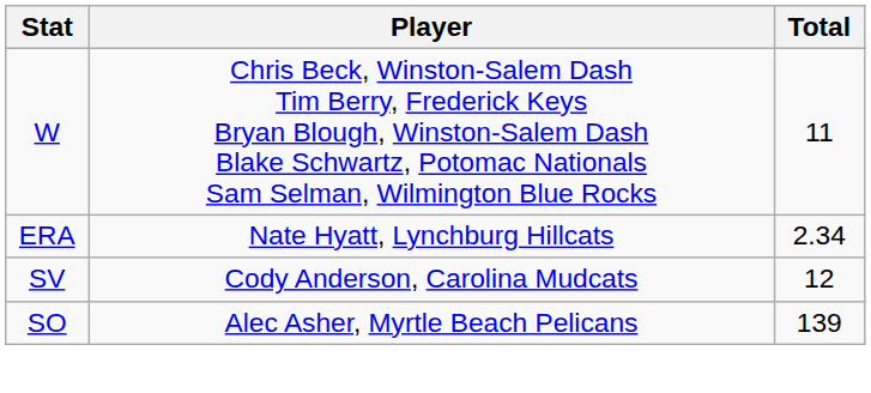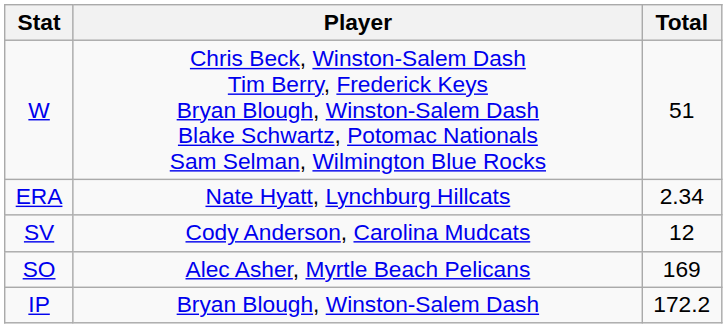W | Total: 11 -> 51
SO | Total: 139 -> 169
+ row: IP | Bryan Blough, Winston-Salem Dash | 172.2
